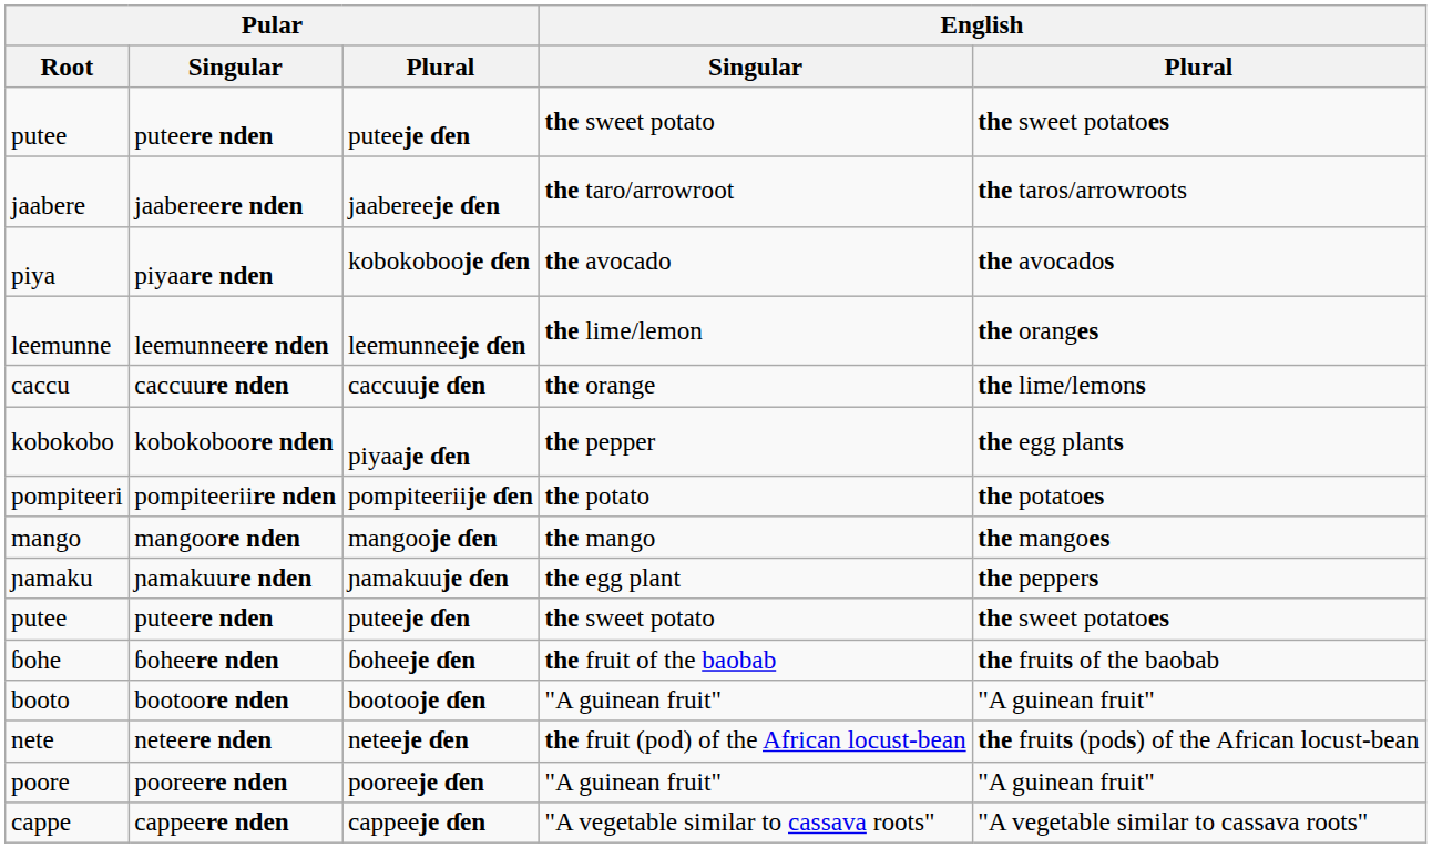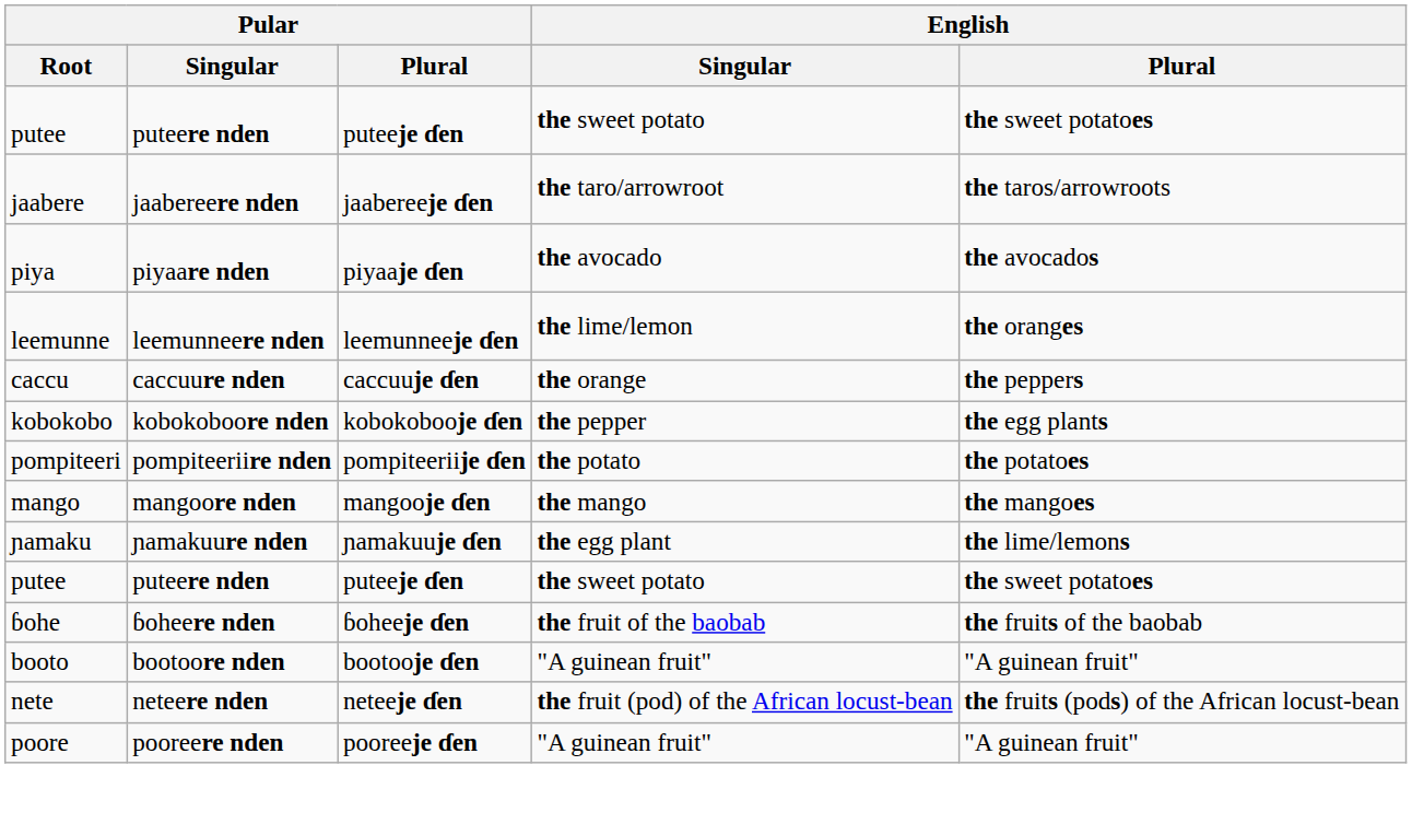piya | Pular / Plural: kobokobooje ɗen -> piyaaje ɗen
caccu | English / Plural: the lime/lemons -> the peppers
kobokobo | Pular / Plural: piyaaje ɗen -> kobokobooje ɗen
ɲamaku | English / Plural: the peppers -> the lime/lemons
- row: cappe | cappeere nden | cappeeje ɗen | "A vegetable similar to cassava roots" | "A vegetable similar to cassava roots"
